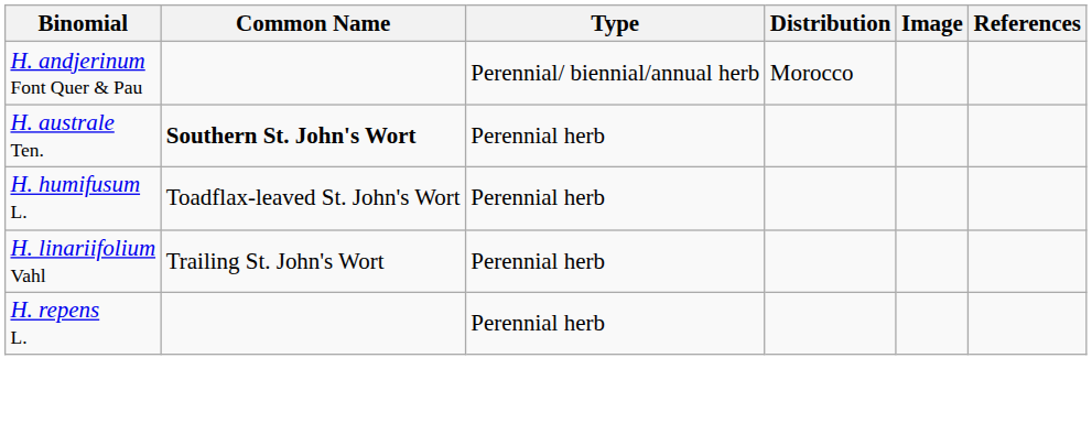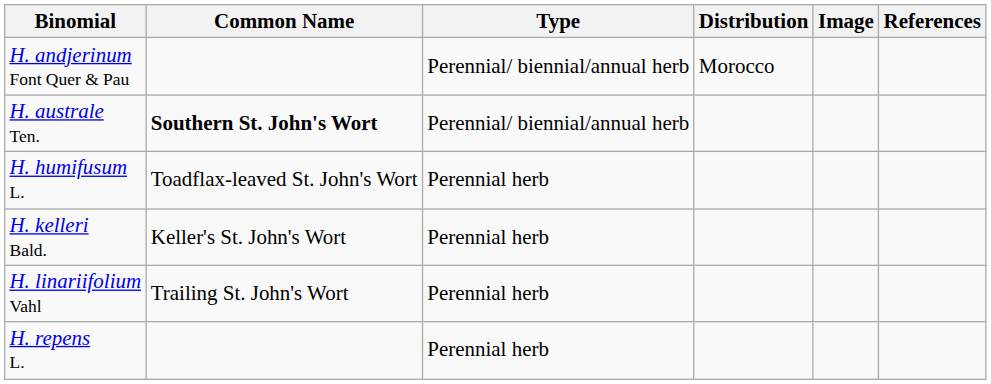H. australe Ten. | Type: Perennial herb -> Perennial/ biennial/annual herb
+ row: H. kelleri Bald. | Keller's St. John's Wort | Perennial herb
